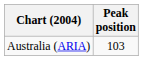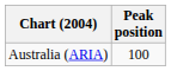Australia (ARIA) | Peak position: 103 -> 100
